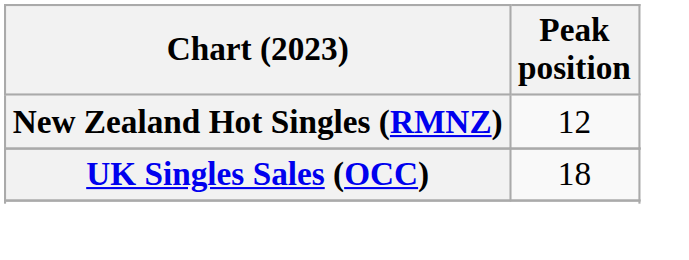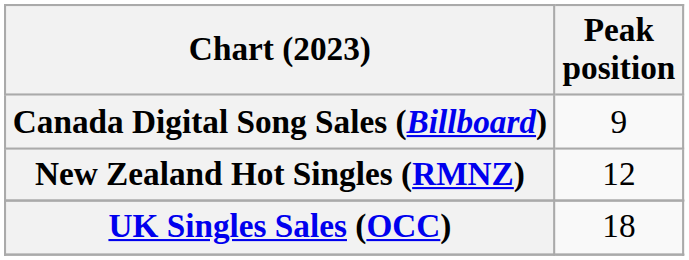+ row: Canada Digital Song Sales (Billboard) | 9
